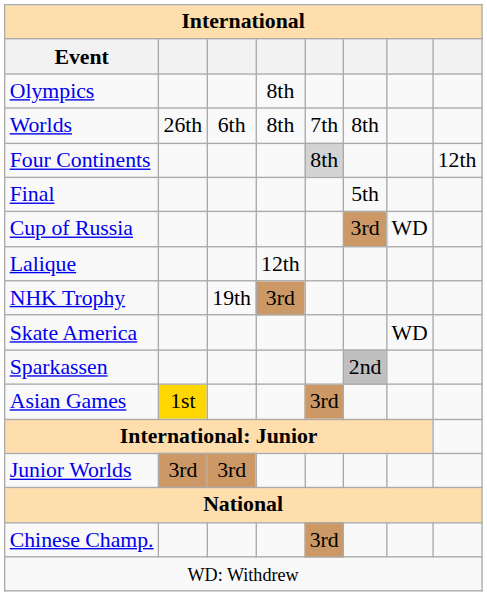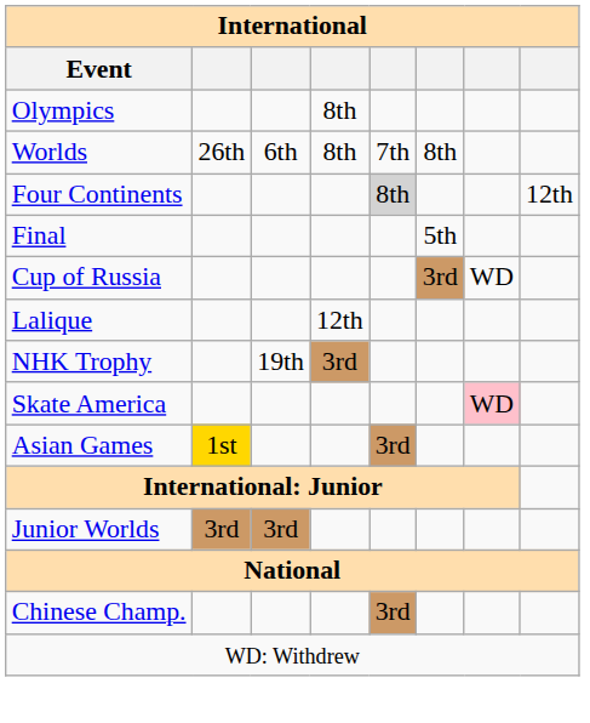Skate America | column 7: no background -> pink background
- row: Sparkassen | 2nd
